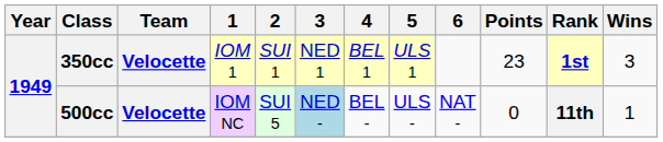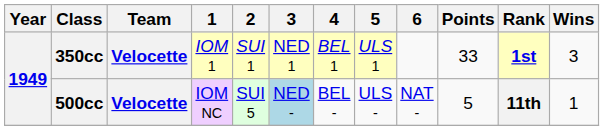350cc | Points: 23 -> 33
500cc | Points: 0 -> 5
